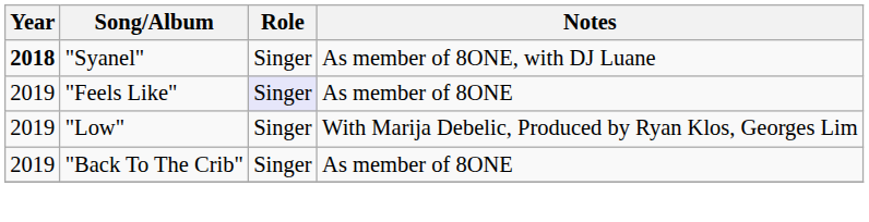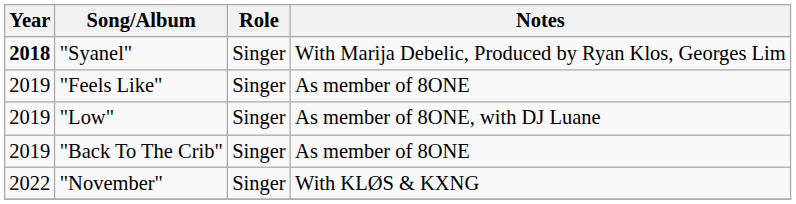"Syanel" | Notes: As member of 8ONE, with DJ Luane -> With Marija Debelic, Produced by Ryan Klos, Georges Lim
"Feels Like" | Role: lavender background -> no background
"Low" | Notes: With Marija Debelic, Produced by Ryan Klos, Georges Lim -> As member of 8ONE, with DJ Luane
+ row: 2022 | "November" | Singer | With KLØS & KXNG
